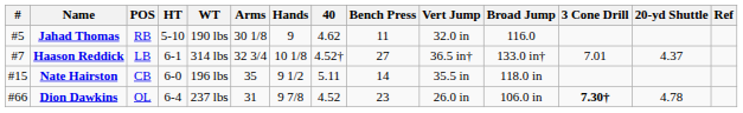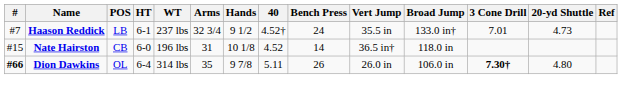- row: #5 | Jahad Thomas | RB | 5-10 | 190 lbs | 30 1/8 | 9 | 4.62 | 11 | 32.0 in | 116.0
Haason Reddick | WT: 314 lbs -> 237 lbs
Haason Reddick | Hands: 10 1/8 -> 9 1/2
Haason Reddick | Bench Press: 27 -> 24
Haason Reddick | Vert Jump: 36.5 in† -> 35.5 in
Haason Reddick | 20-yd Shuttle: 4.37 -> 4.73
Nate Hairston | Arms: 35 -> 31
Nate Hairston | Hands: 9 1/2 -> 10 1/8
Nate Hairston | 40: 5.11 -> 4.52
Nate Hairston | Vert Jump: 35.5 in -> 36.5 in†
Dion Dawkins | #: normal -> bold
Dion Dawkins | WT: 237 lbs -> 314 lbs
Dion Dawkins | Arms: 31 -> 35
Dion Dawkins | 40: 4.52 -> 5.11
Dion Dawkins | Bench Press: 23 -> 26
Dion Dawkins | 20-yd Shuttle: 4.78 -> 4.80
